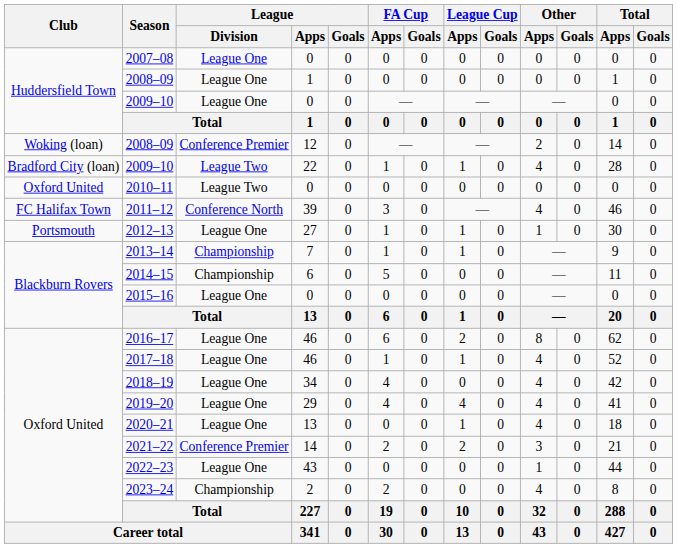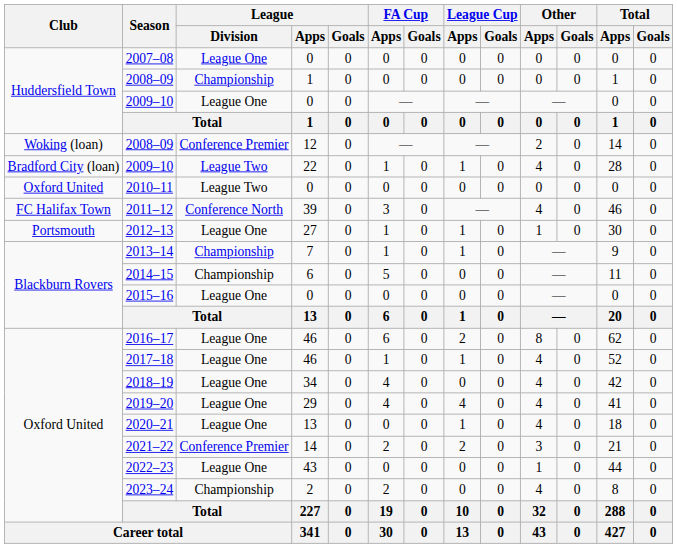2008–09 / 1 | League / Division: League One -> Championship
